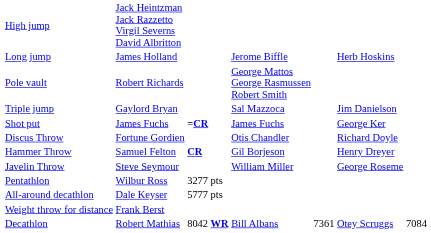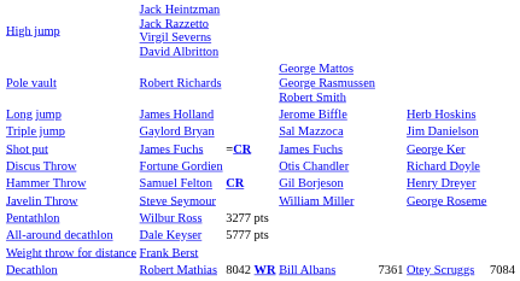rows swapped: Pole vault <-> Long jump
